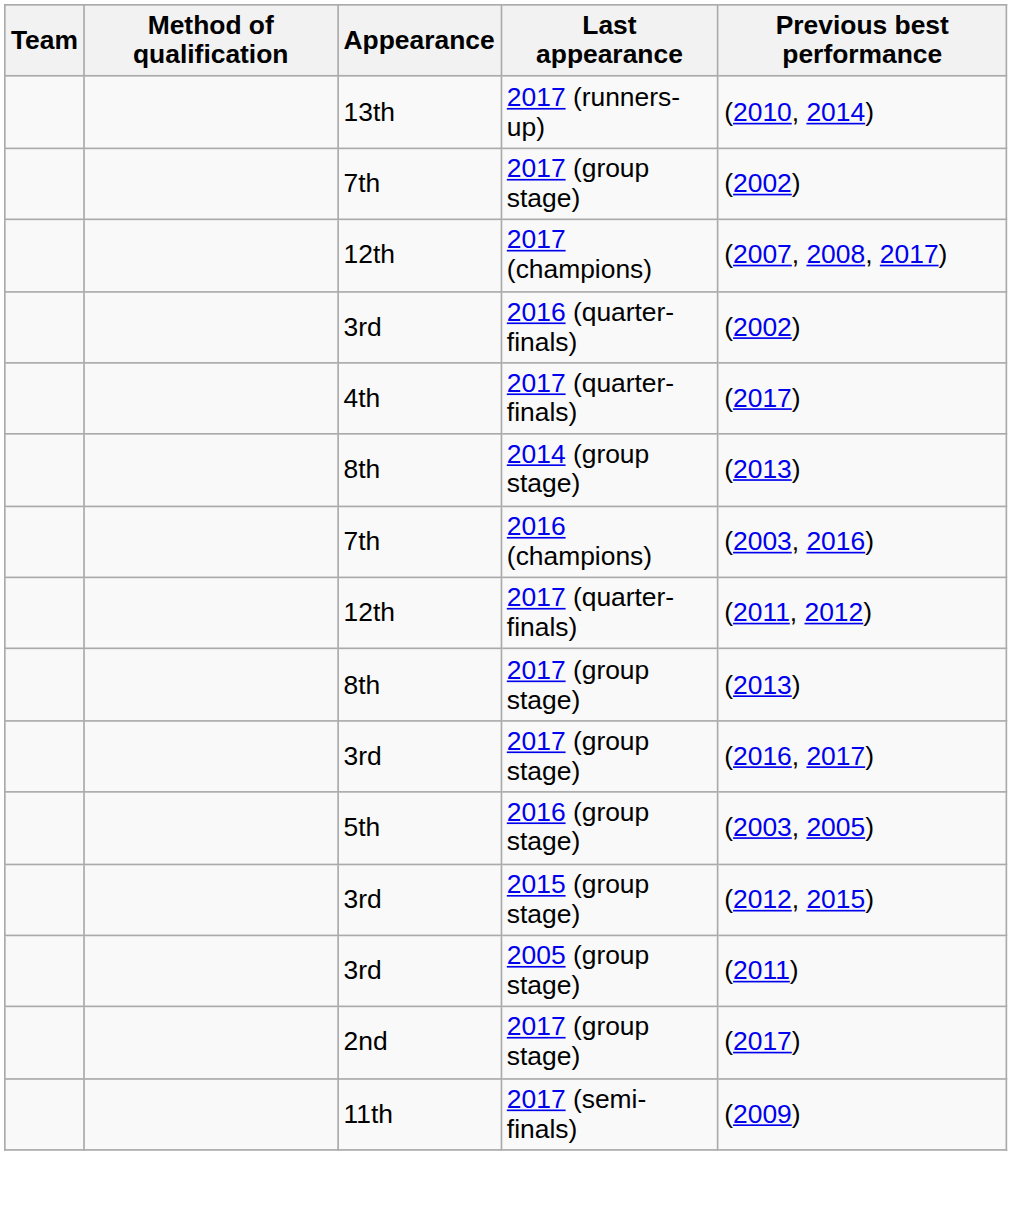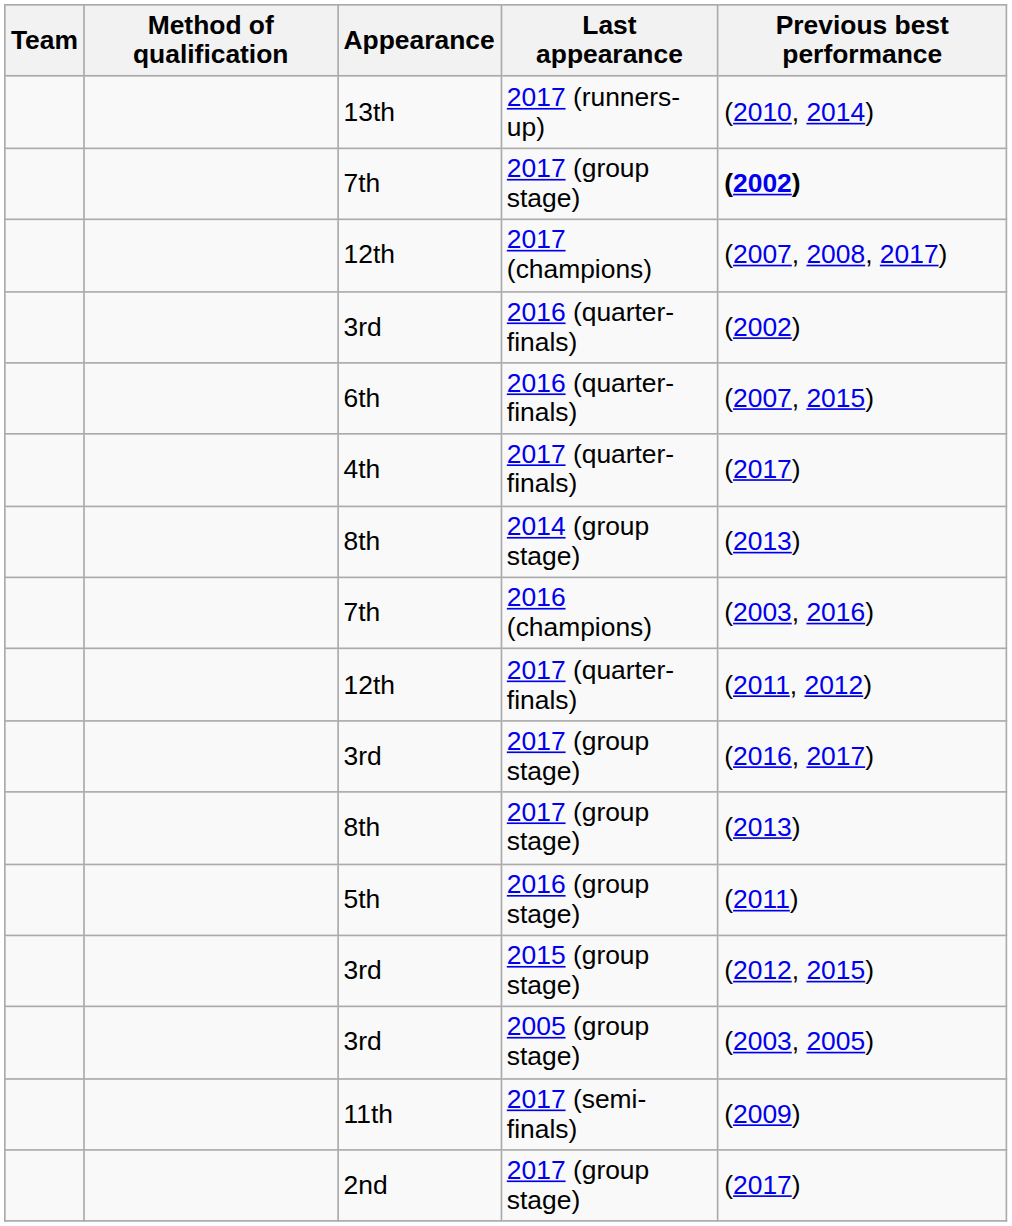7th / 2017 (group stage) | Previous best performance: normal -> bold
+ row: 6th | 2016 (quarter-finals) | (2007, 2015)
rows swapped: 8th / 2017 (group stage) <-> 3rd / 2017 (group stage)
2016 (group stage) | Previous best performance: (2003, 2005) -> (2011)
2005 (group stage) | Previous best performance: (2011) -> (2003, 2005)
rows swapped: 2nd / 2017 (group stage) <-> 2017 (semi-finals)
